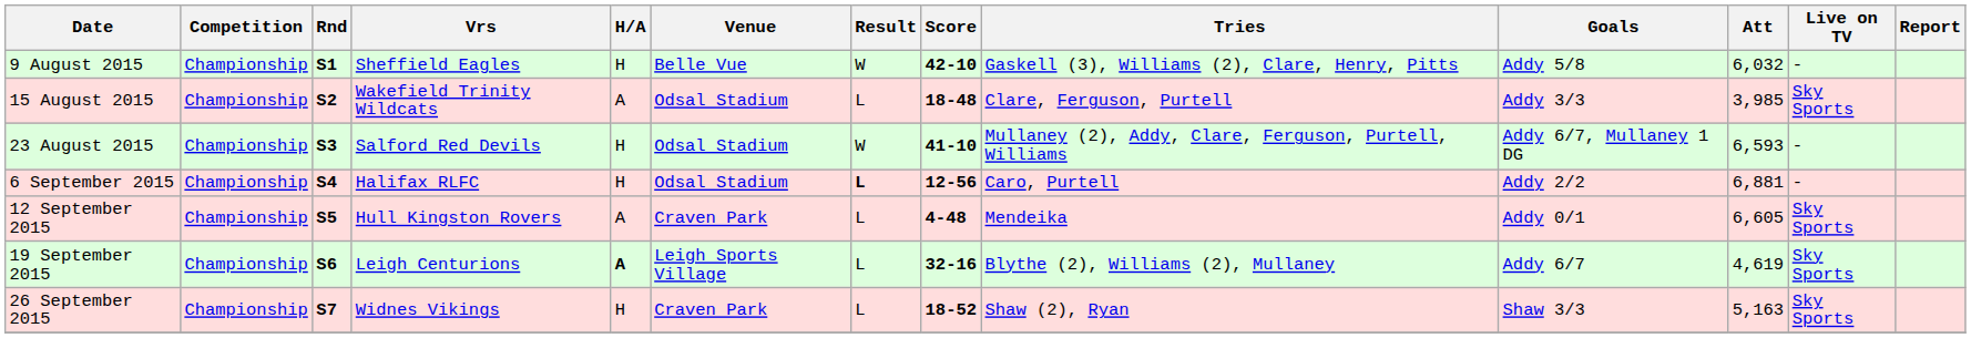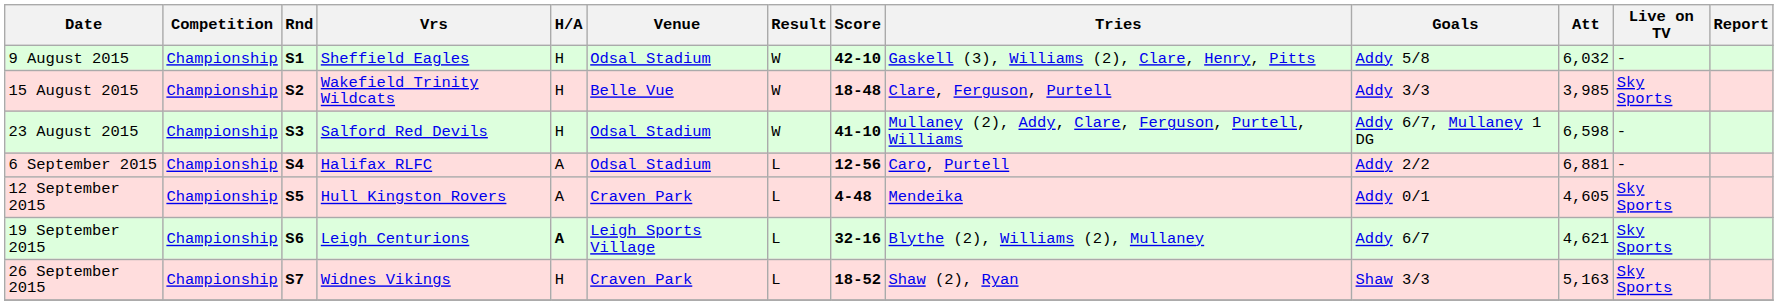9 August 2015 | Venue: Belle Vue -> Odsal Stadium
15 August 2015 | H/A: A -> H
15 August 2015 | Venue: Odsal Stadium -> Belle Vue
15 August 2015 | Result: L -> W
23 August 2015 | Att: 6,593 -> 6,598
6 September 2015 | H/A: H -> A
6 September 2015 | Result: bold -> normal
12 September 2015 | Att: 6,605 -> 4,605
19 September 2015 | Att: 4,619 -> 4,621
